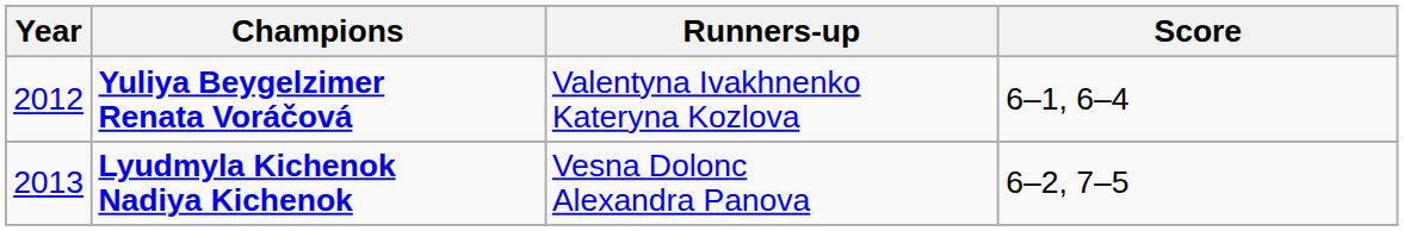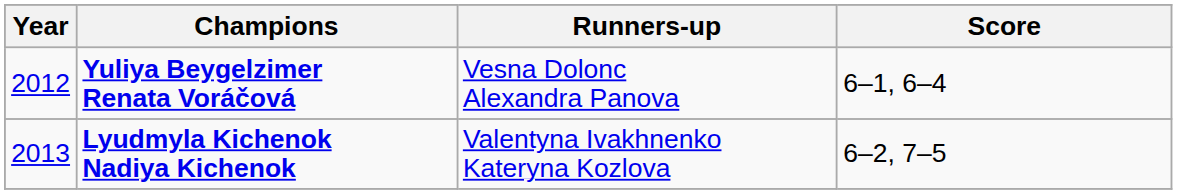Yuliya Beygelzimer Renata Voráčová | Runners-up: Valentyna Ivakhnenko Kateryna Kozlova -> Vesna Dolonc Alexandra Panova
Lyudmyla Kichenok Nadiya Kichenok | Runners-up: Vesna Dolonc Alexandra Panova -> Valentyna Ivakhnenko Kateryna Kozlova
